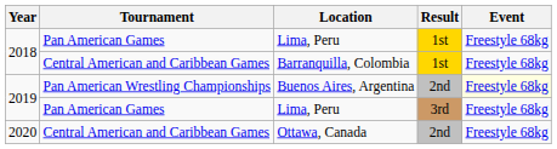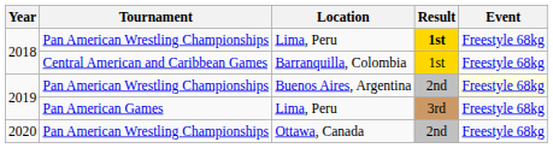2018 / Lima, Peru | Tournament: Pan American Games -> Pan American Wrestling Championships
2018 / Lima, Peru | Result: normal -> bold
Ottawa, Canada | Tournament: Central American and Caribbean Games -> Pan American Wrestling Championships
